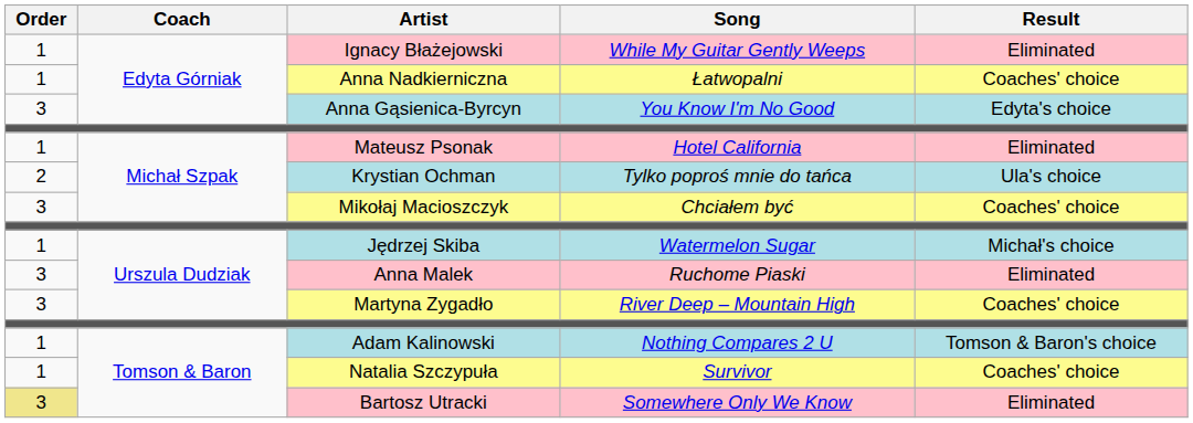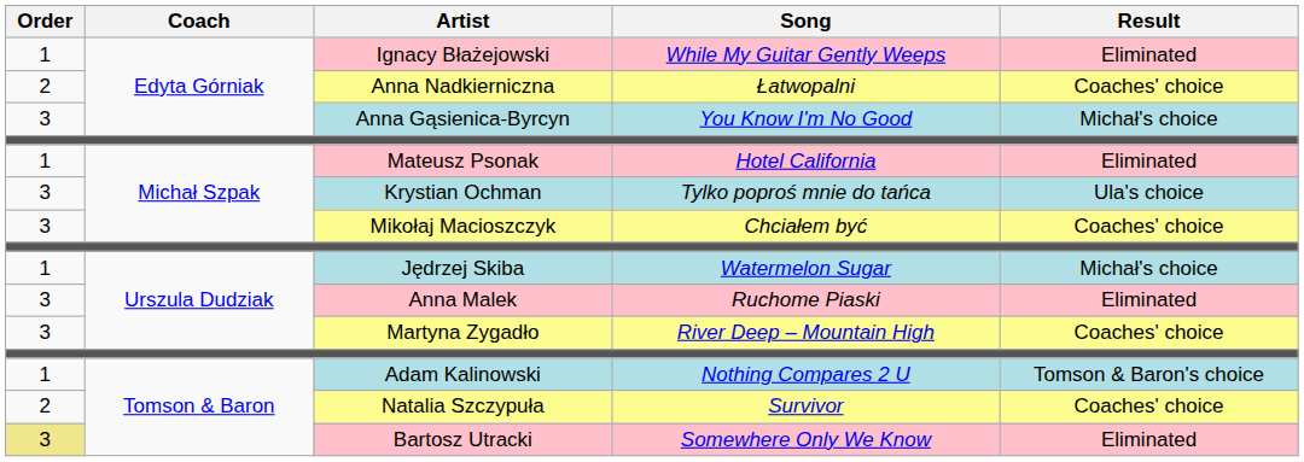Anna Nadkierniczna | Order: 1 -> 2
Anna Gąsienica-Byrcyn | Result: Edyta's choice -> Michał's choice
Krystian Ochman | Order: 2 -> 3
Natalia Szczypuła | Order: 1 -> 2
